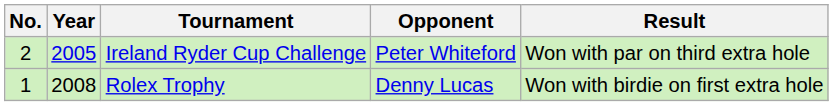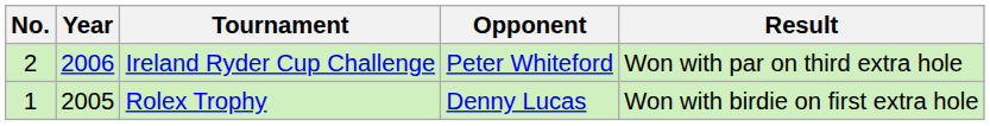Ireland Ryder Cup Challenge | Year: 2005 -> 2006
Rolex Trophy | Year: 2008 -> 2005
